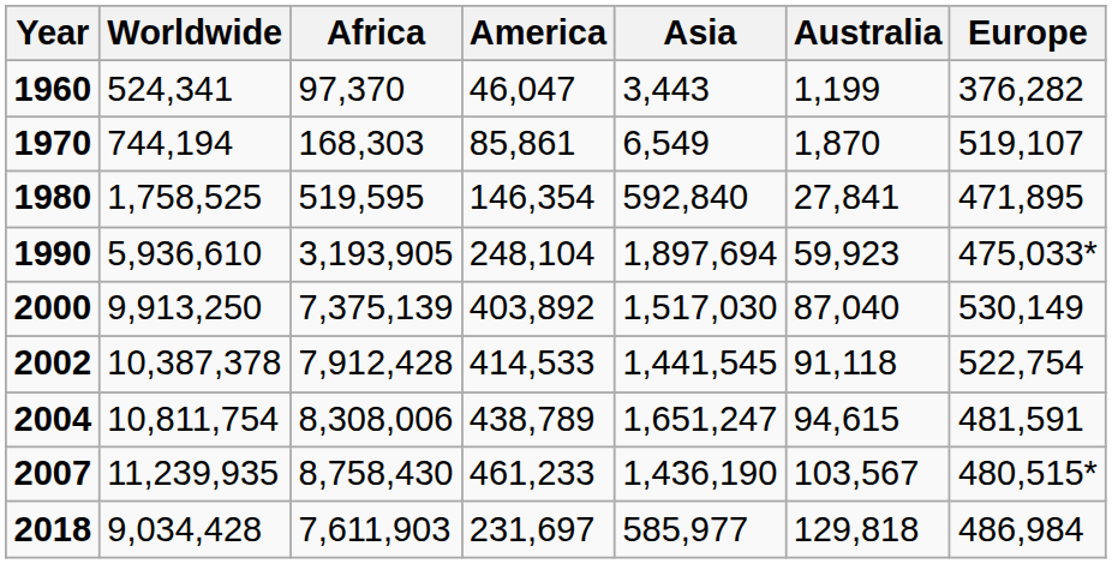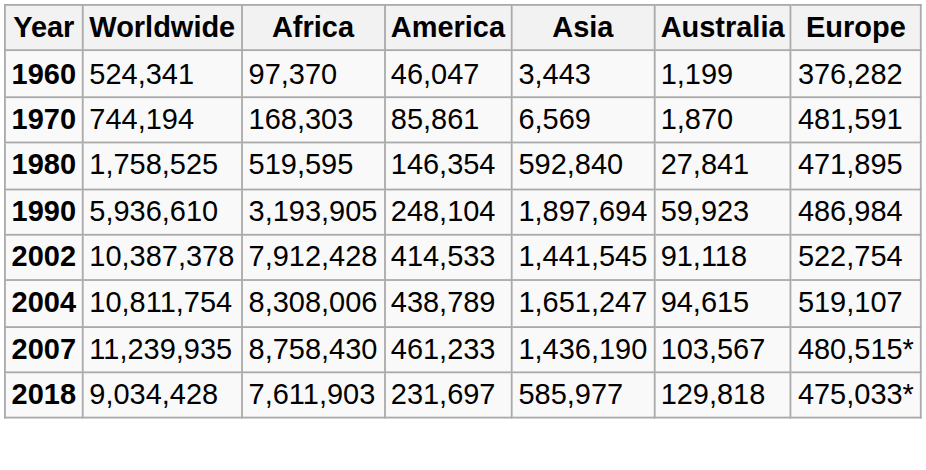1970 | Asia: 6,549 -> 6,569
1970 | Europe: 519,107 -> 481,591
1990 | Europe: 475,033* -> 486,984
- row: 2000 | 9,913,250 | 7,375,139 | 403,892 | 1,517,030 | 87,040 | 530,149
2004 | Europe: 481,591 -> 519,107
2018 | Europe: 486,984 -> 475,033*
